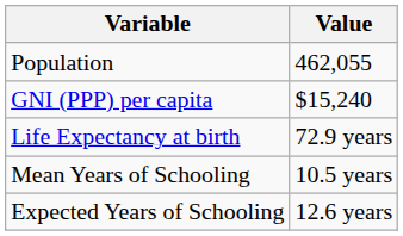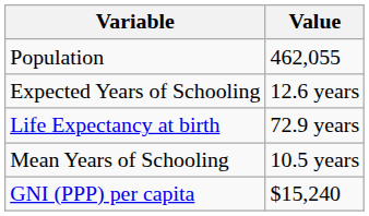rows swapped: GNI (PPP) per capita <-> Expected Years of Schooling
